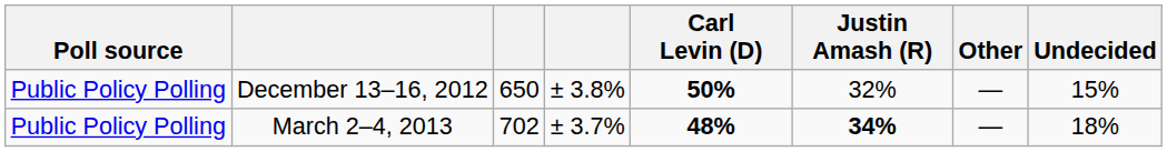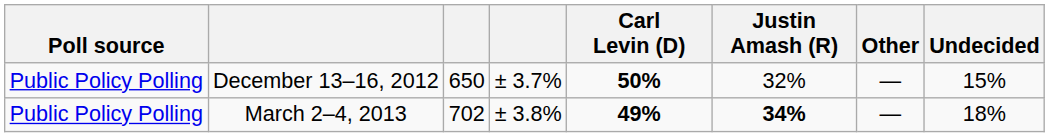December 13–16, 2012 | column 4: ± 3.8% -> ± 3.7%
March 2–4, 2013 | column 4: ± 3.7% -> ± 3.8%
March 2–4, 2013 | Carl Levin (D): 48% -> 49%
